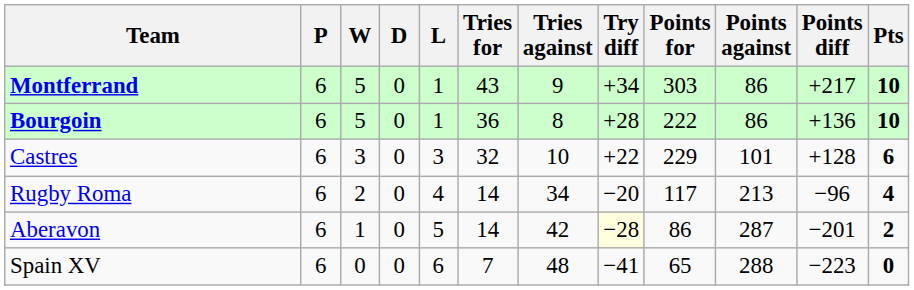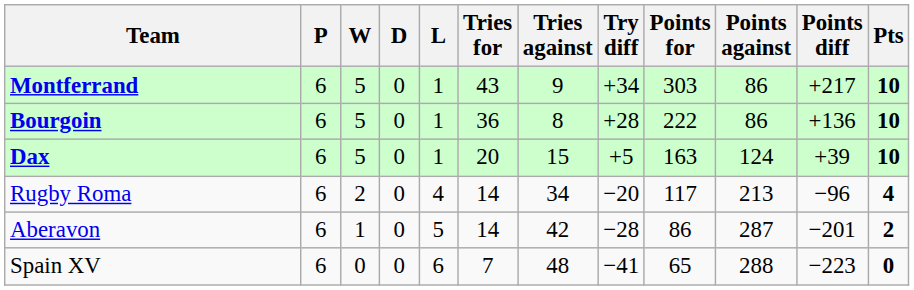+ row: Dax | 6 | 5 | 0 | 1 | 20 | 15 | +5 | 163 | 124 | +39 | 10
- row: Castres | 6 | 3 | 0 | 3 | 32 | 10 | +22 | 229 | 101 | +128 | 6
Aberavon | Try diff: lightyellow background -> no background
